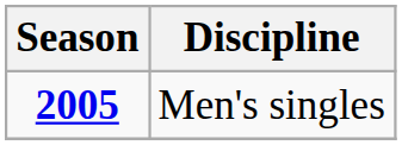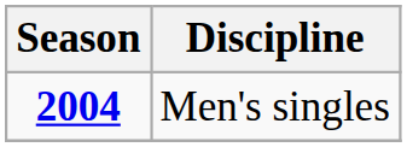Men's singles | Season: 2005 -> 2004
